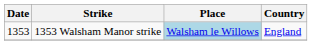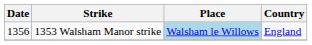1353 Walsham Manor strike | Date: 1353 -> 1356
